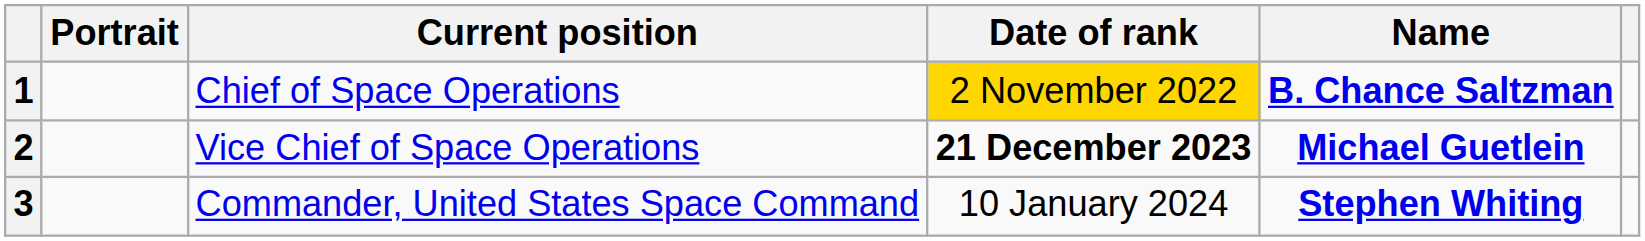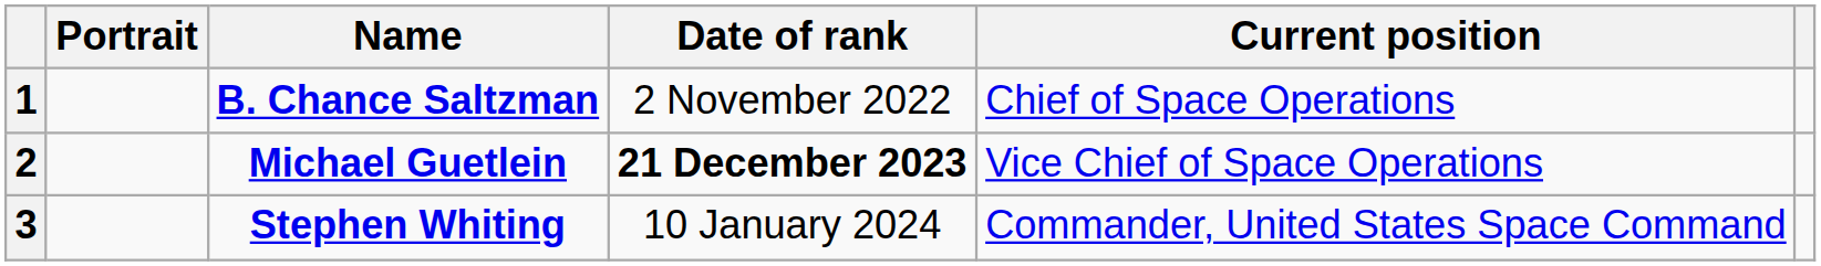columns swapped: Name <-> Current position
1 | Date of rank: gold background -> no background
